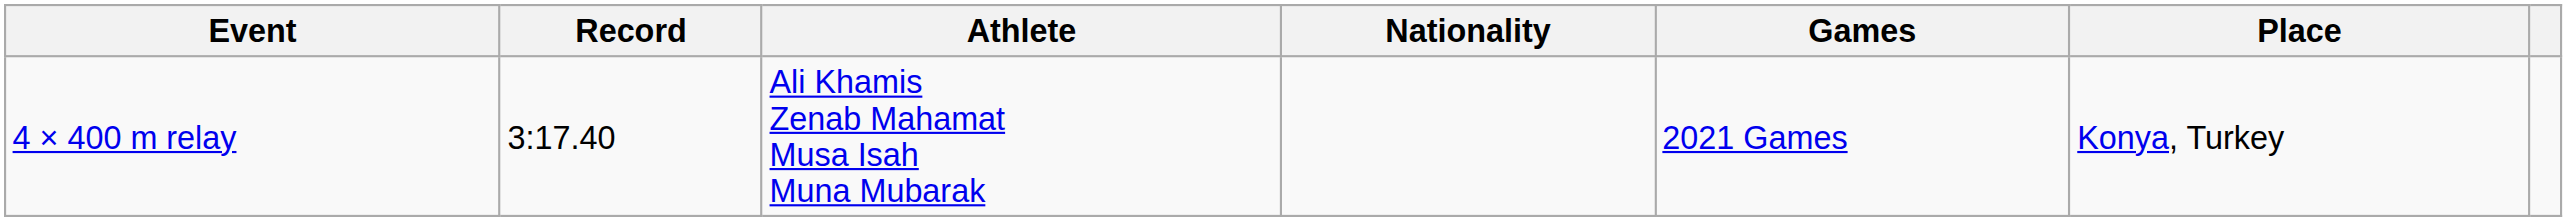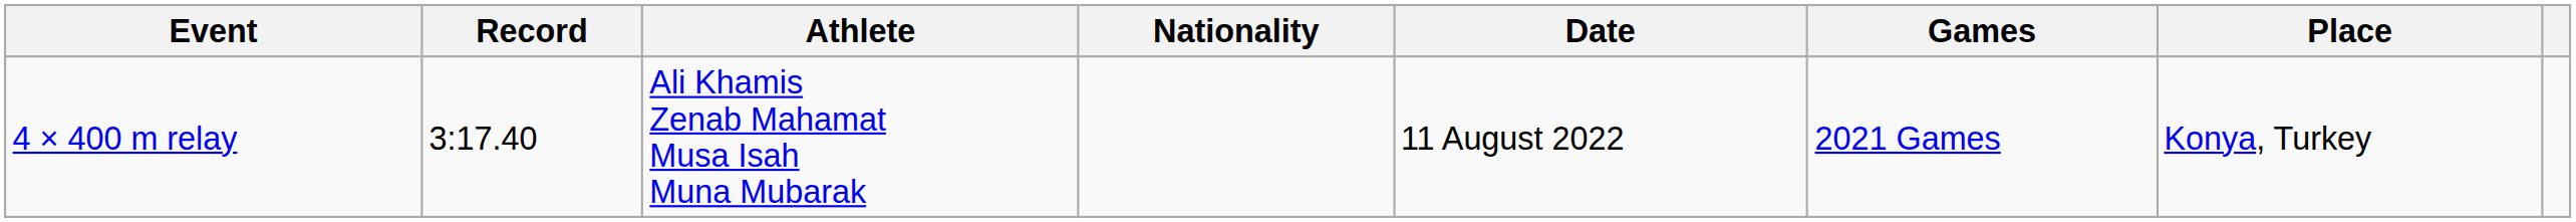+ column: Date | 11 August 2022
